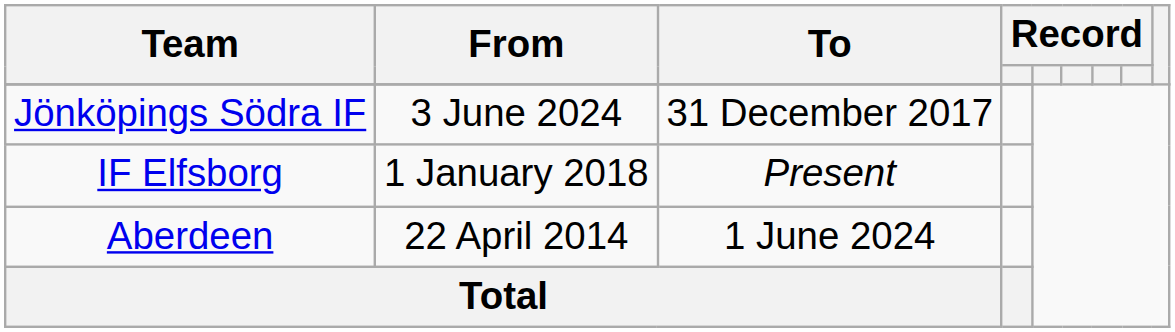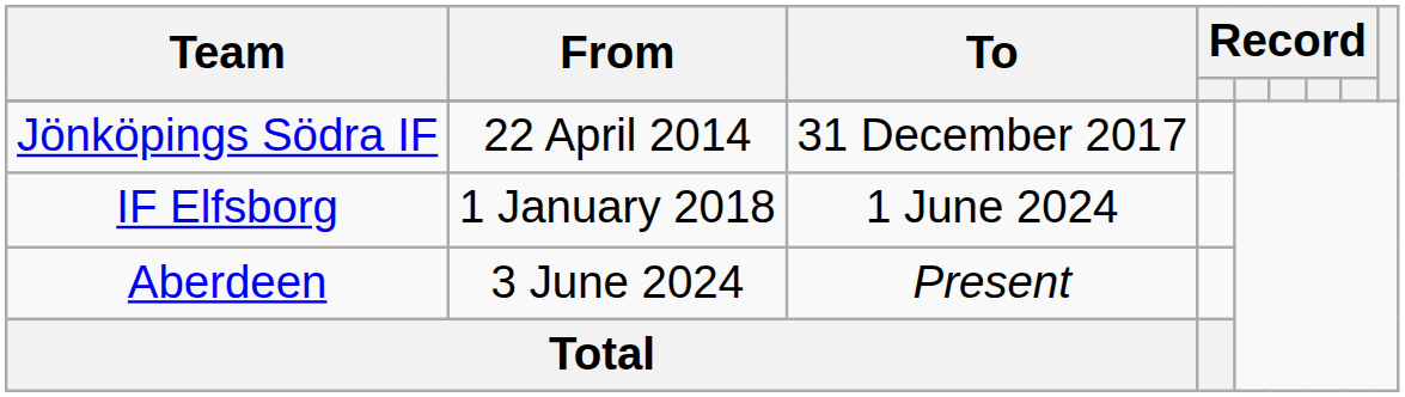Jönköpings Södra IF | From: 3 June 2024 -> 22 April 2014
IF Elfsborg | To: Present -> 1 June 2024
Aberdeen | From: 22 April 2014 -> 3 June 2024
Aberdeen | To: 1 June 2024 -> Present
